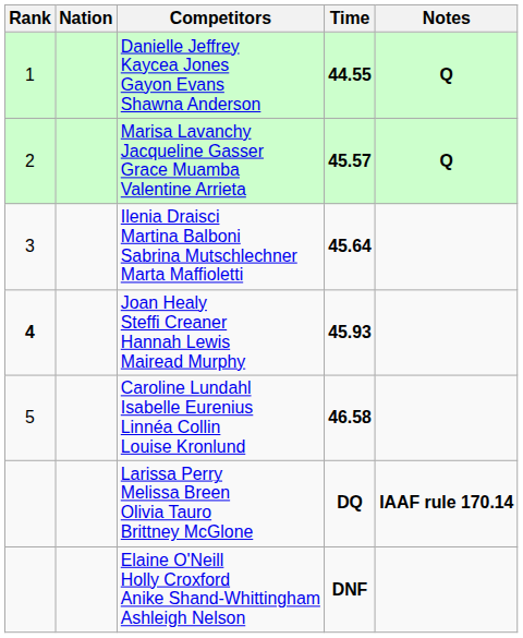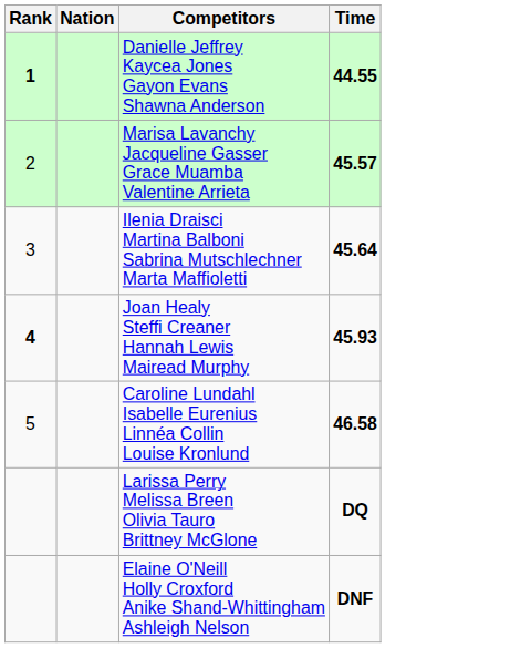- column: Notes | Q | Q | IAAF rule 170.14
Danielle Jeffrey Kaycea Jones Gayon Evans Shawna Anderson | Rank: normal -> bold
